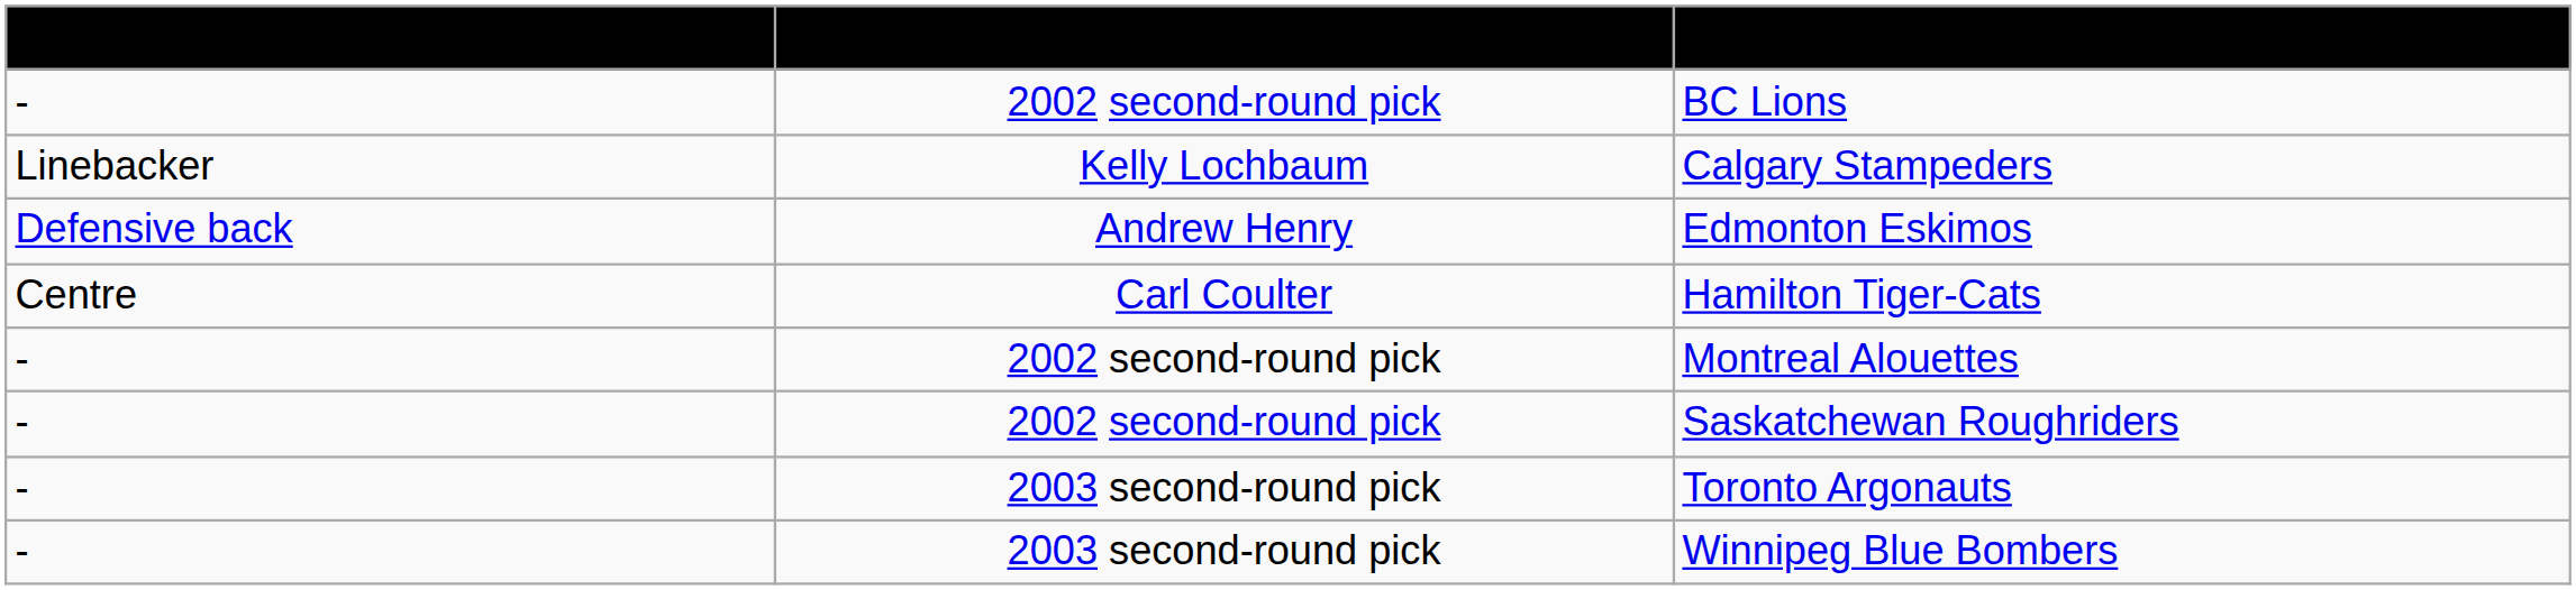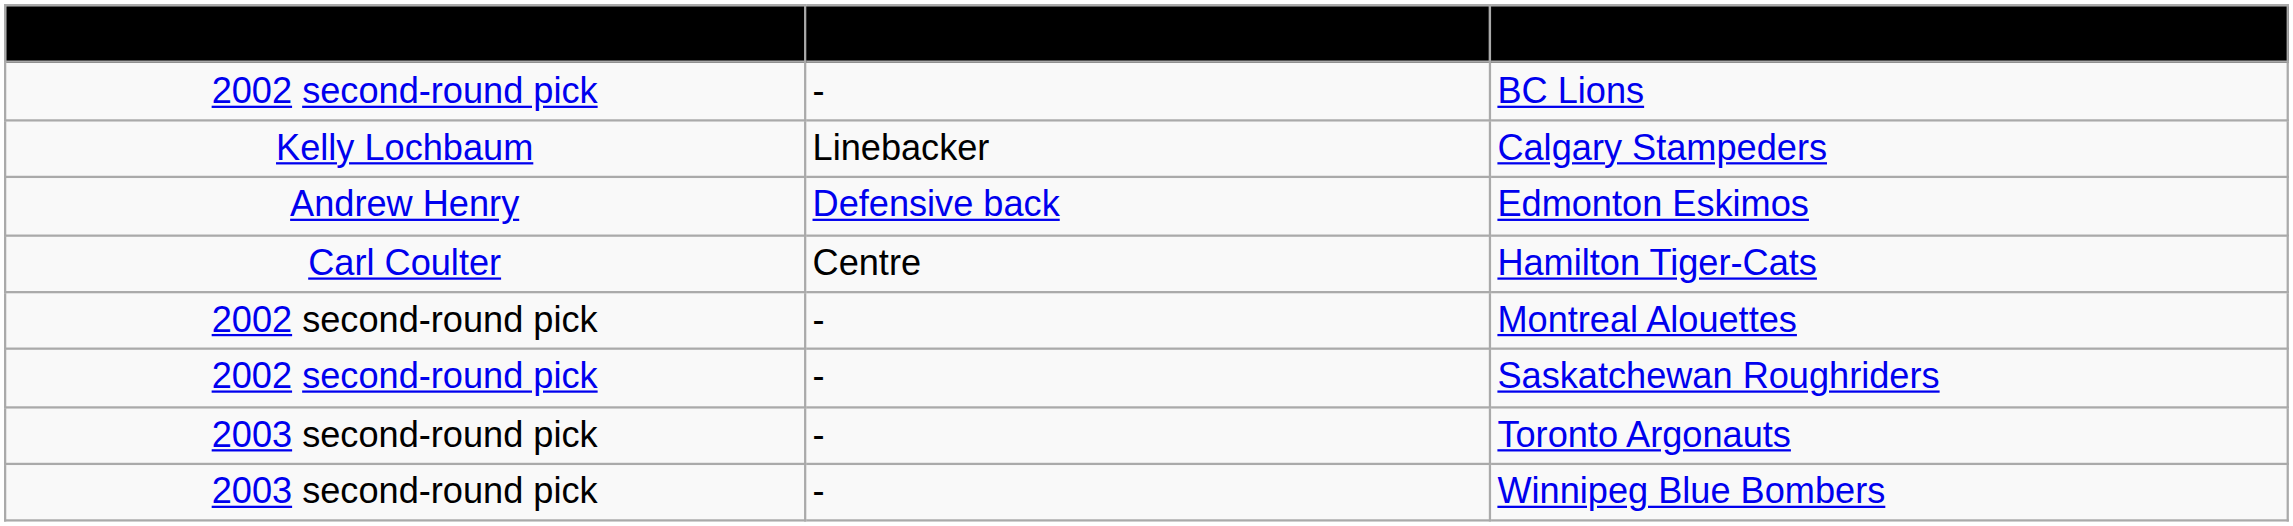columns swapped: Player/Pick <-> Position
